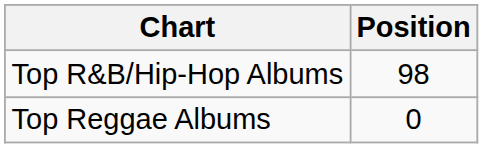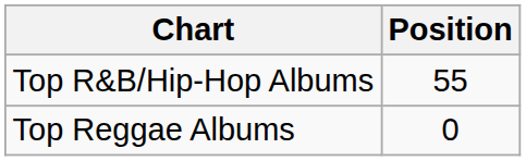Top R&B/Hip-Hop Albums | Position: 98 -> 55
